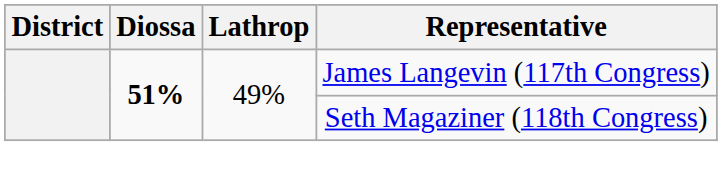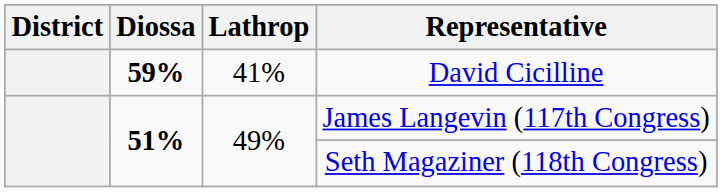+ row: 59% | 41% | David Cicilline
